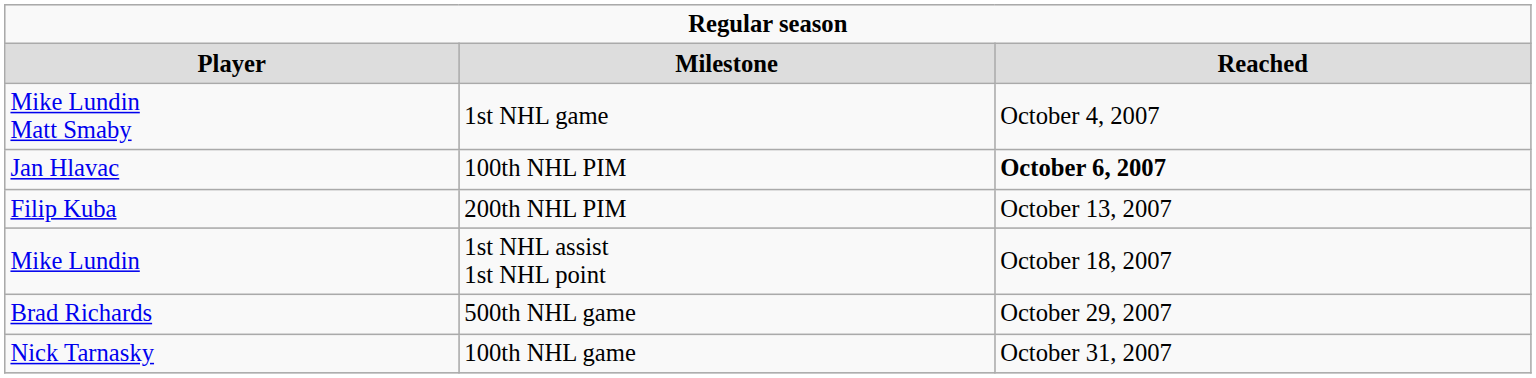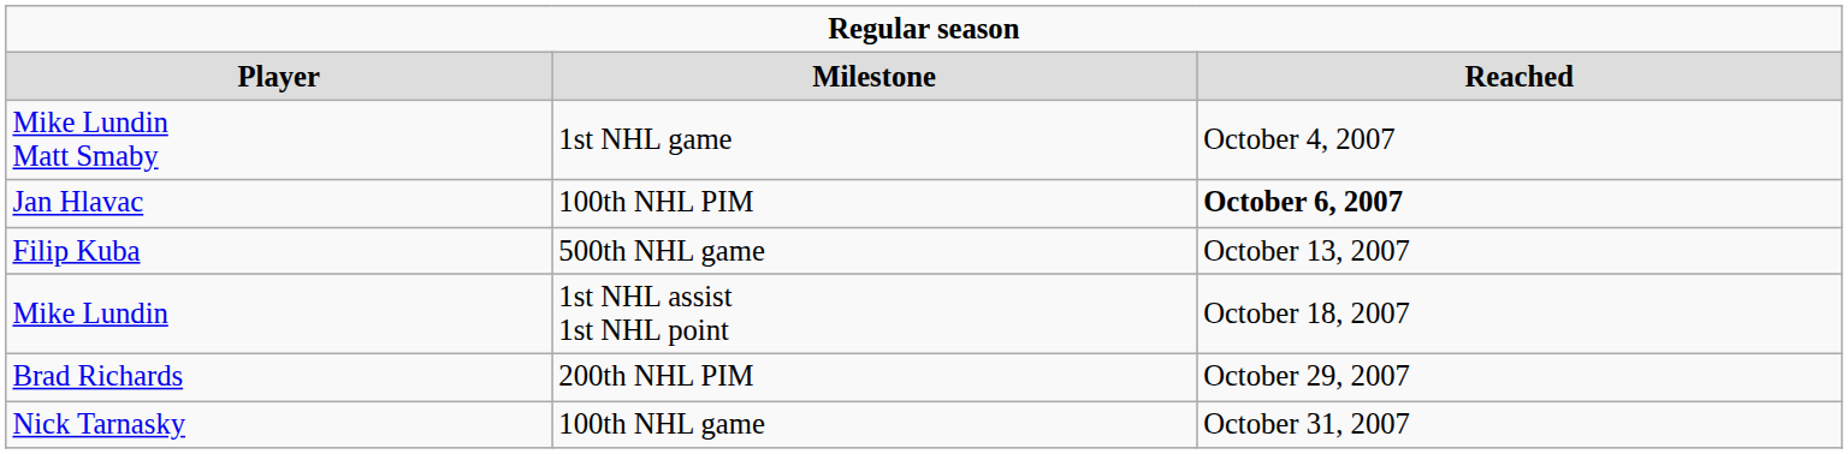Filip Kuba | column 2: 200th NHL PIM -> 500th NHL game
Brad Richards | column 2: 500th NHL game -> 200th NHL PIM
